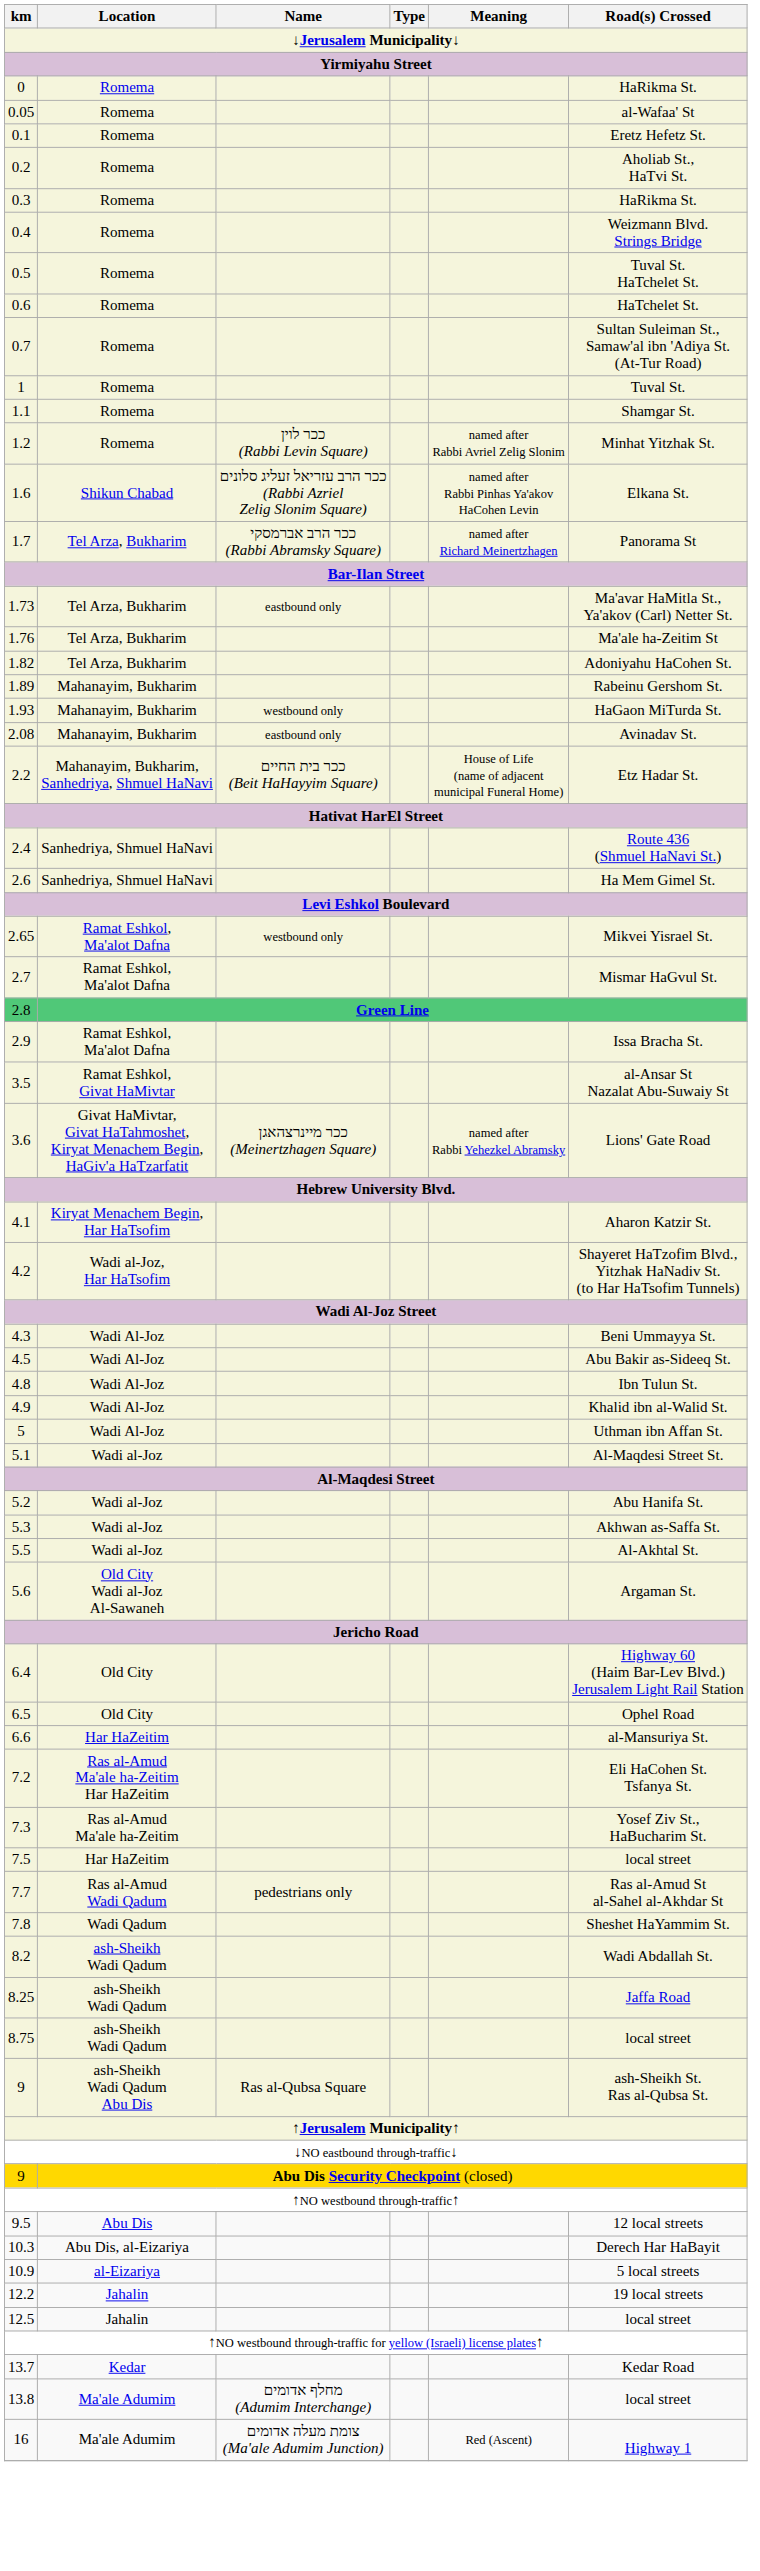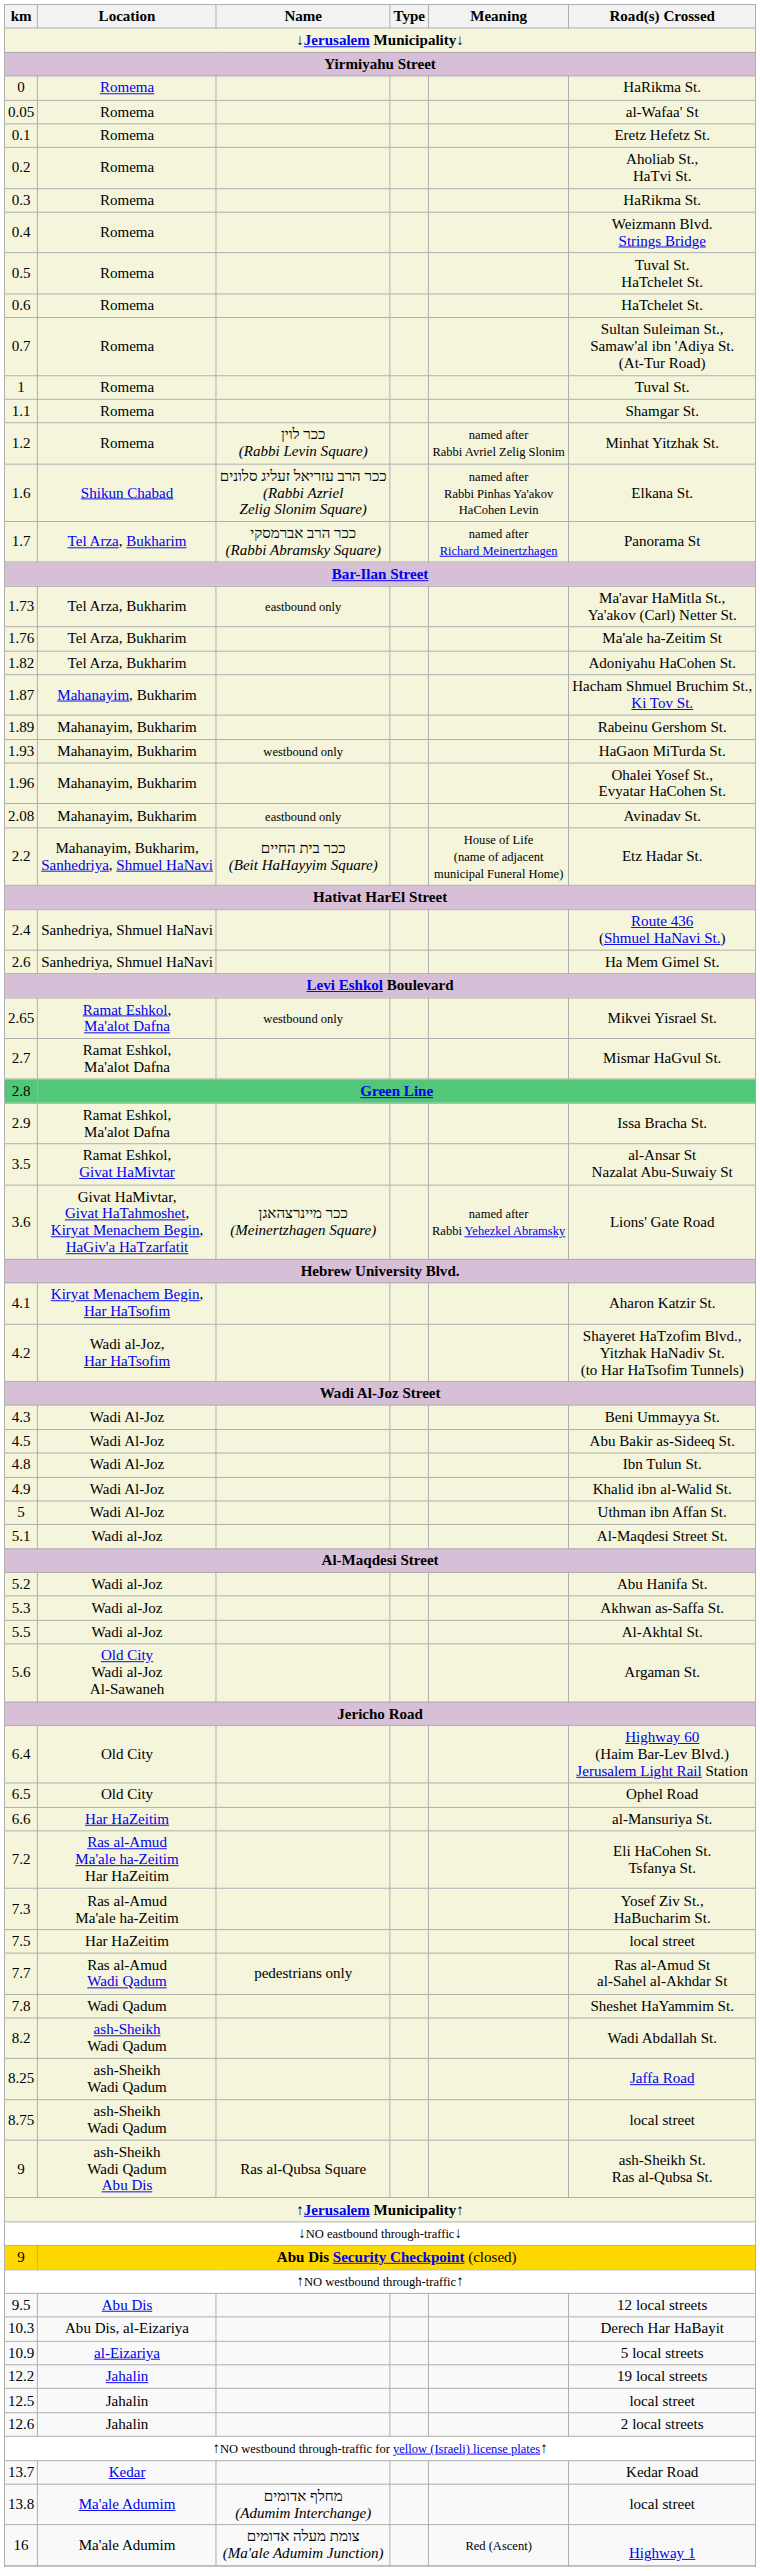+ row: 1.87 | Mahanayim, Bukharim | Hacham Shmuel Bruchim St., Ki Tov St.
+ row: 1.96 | Mahanayim, Bukharim | Ohalei Yosef St., Evyatar HaCohen St.
+ row: 12.6 | Jahalin | 2 local streets
